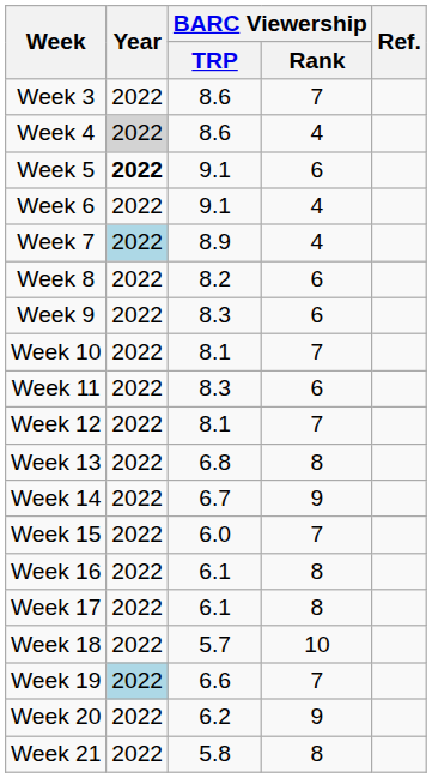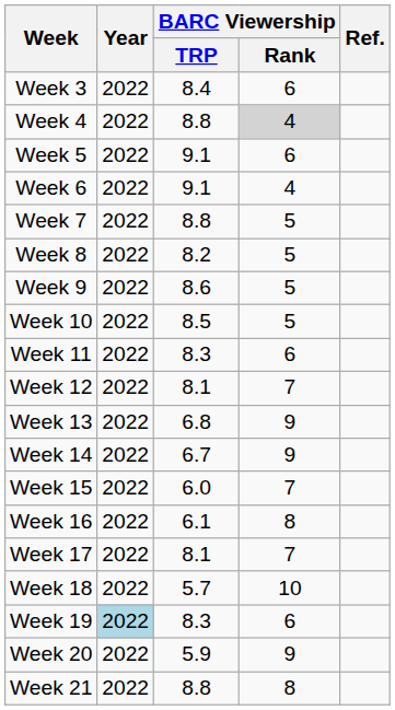Week 3 | BARC Viewership / TRP: 8.6 -> 8.4
Week 3 | BARC Viewership / Rank: 7 -> 6
Week 4 | Year: lightgrey background -> no background
Week 4 | BARC Viewership / TRP: 8.6 -> 8.8
Week 4 | BARC Viewership / Rank: no background -> lightgrey background
Week 5 | Year: bold -> normal
Week 7 | Year: lightblue background -> no background
Week 7 | BARC Viewership / TRP: 8.9 -> 8.8
Week 7 | BARC Viewership / Rank: 4 -> 5
Week 8 | BARC Viewership / Rank: 6 -> 5
Week 9 | BARC Viewership / TRP: 8.3 -> 8.6
Week 9 | BARC Viewership / Rank: 6 -> 5
Week 10 | BARC Viewership / TRP: 8.1 -> 8.5
Week 10 | BARC Viewership / Rank: 7 -> 5
Week 13 | BARC Viewership / Rank: 8 -> 9
Week 17 | BARC Viewership / TRP: 6.1 -> 8.1
Week 17 | BARC Viewership / Rank: 8 -> 7
Week 19 | BARC Viewership / TRP: 6.6 -> 8.3
Week 19 | BARC Viewership / Rank: 7 -> 6
Week 20 | BARC Viewership / TRP: 6.2 -> 5.9
Week 21 | BARC Viewership / TRP: 5.8 -> 8.8
